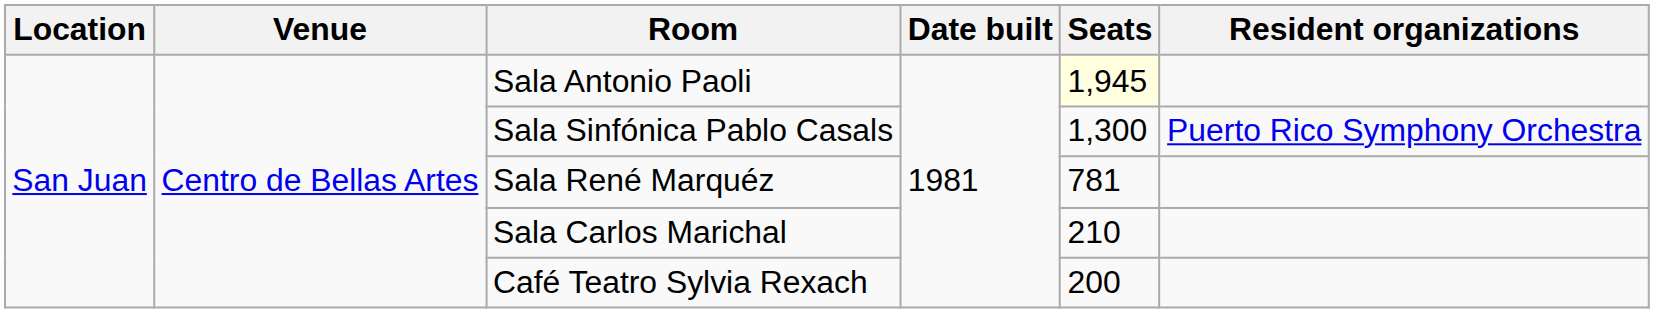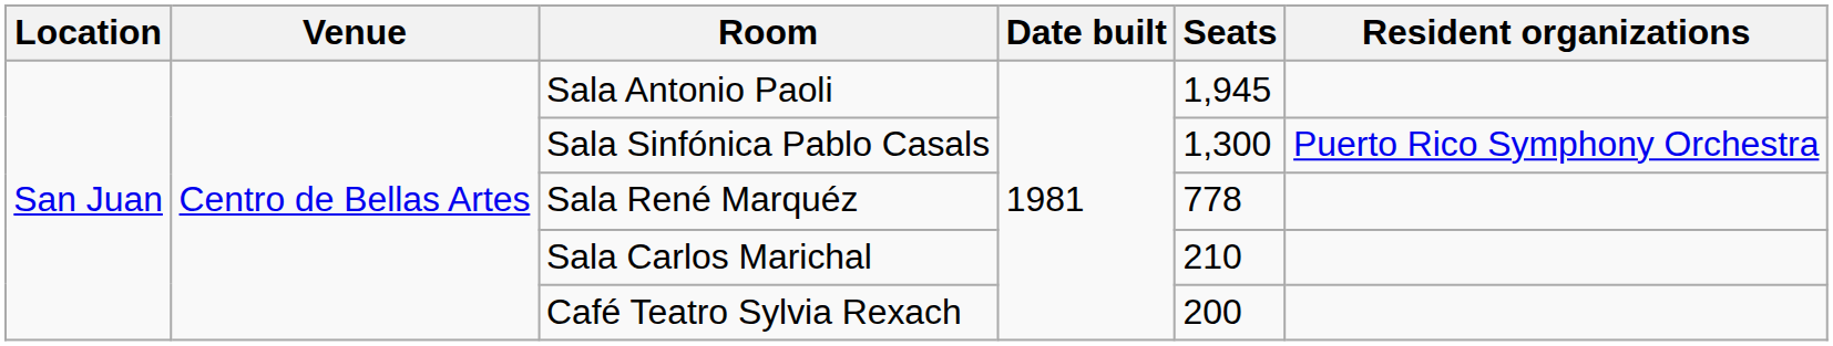Sala Antonio Paoli | Seats: lightyellow background -> no background
Sala René Marquéz | Seats: 781 -> 778
